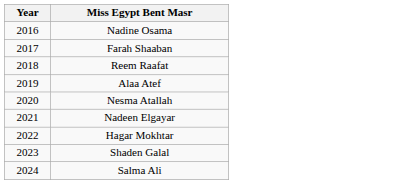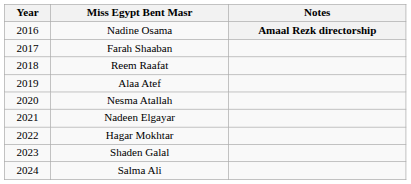+ column: Notes | Amaal Rezk directorship
